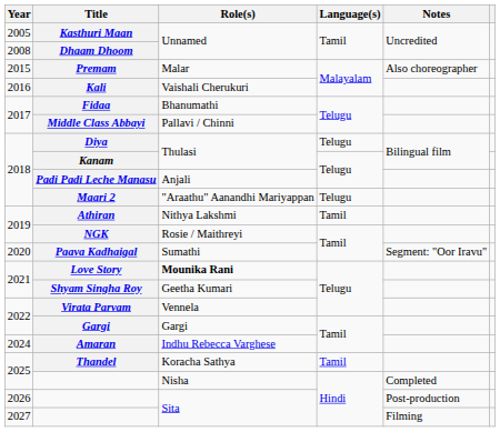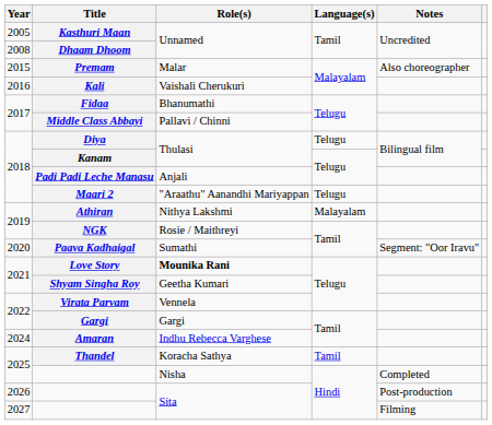Athiran | Language(s): Tamil -> Malayalam
